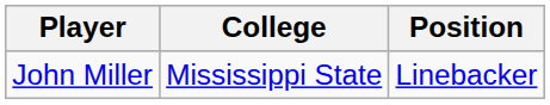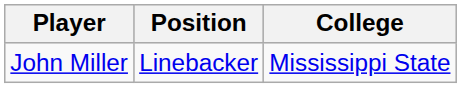columns swapped: Position <-> College
